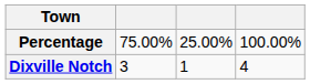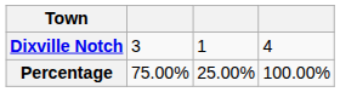rows swapped: Dixville Notch <-> Percentage
